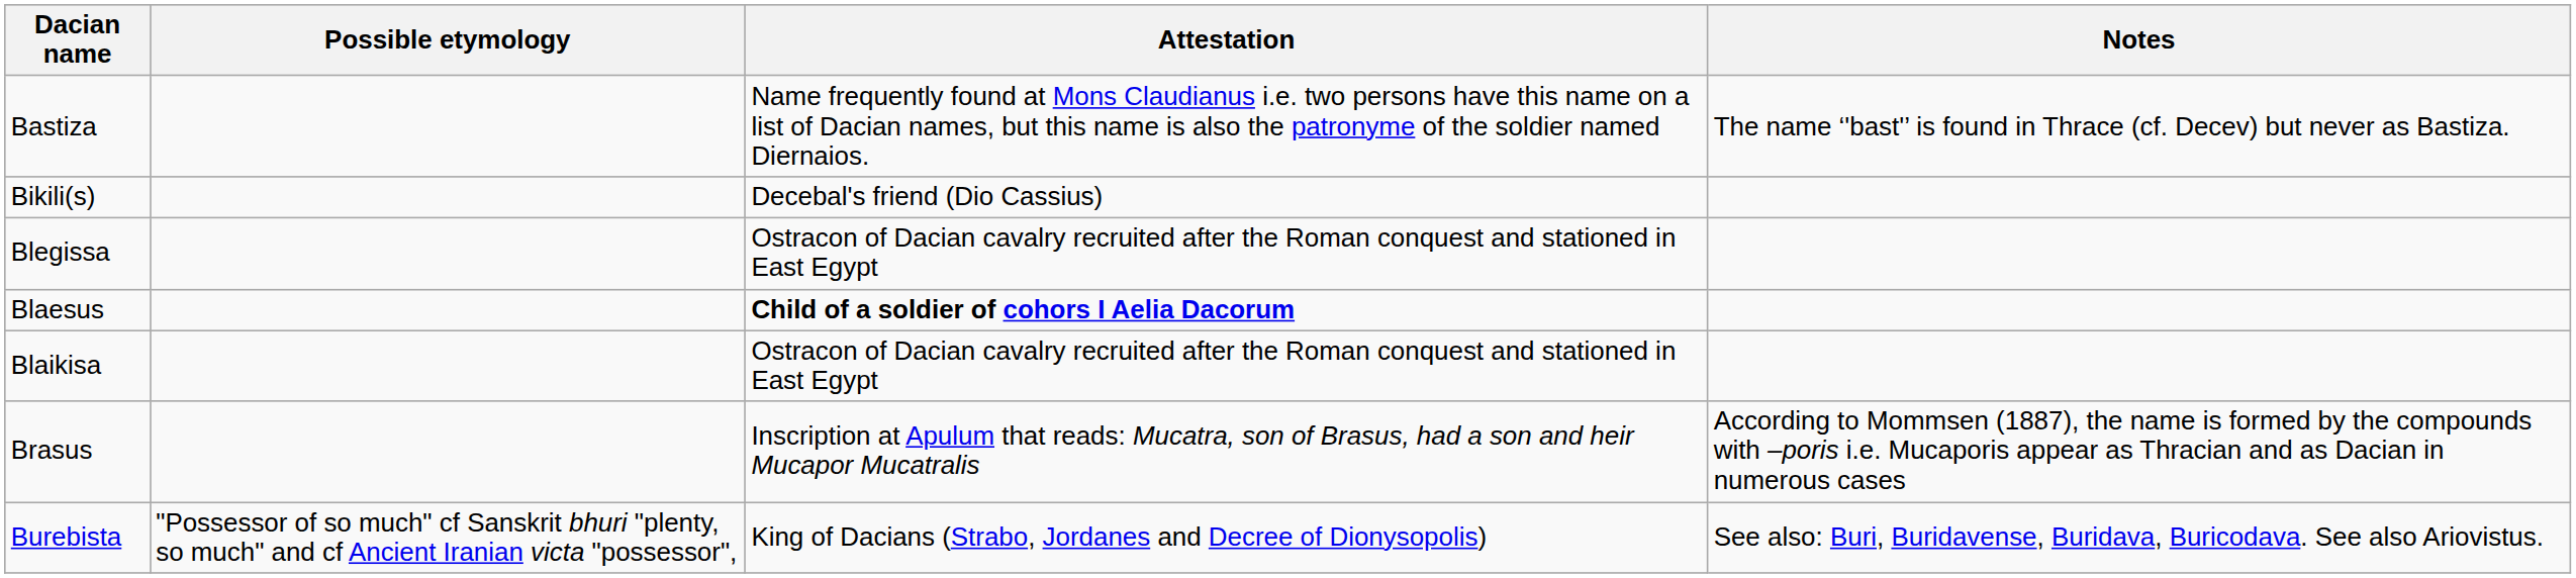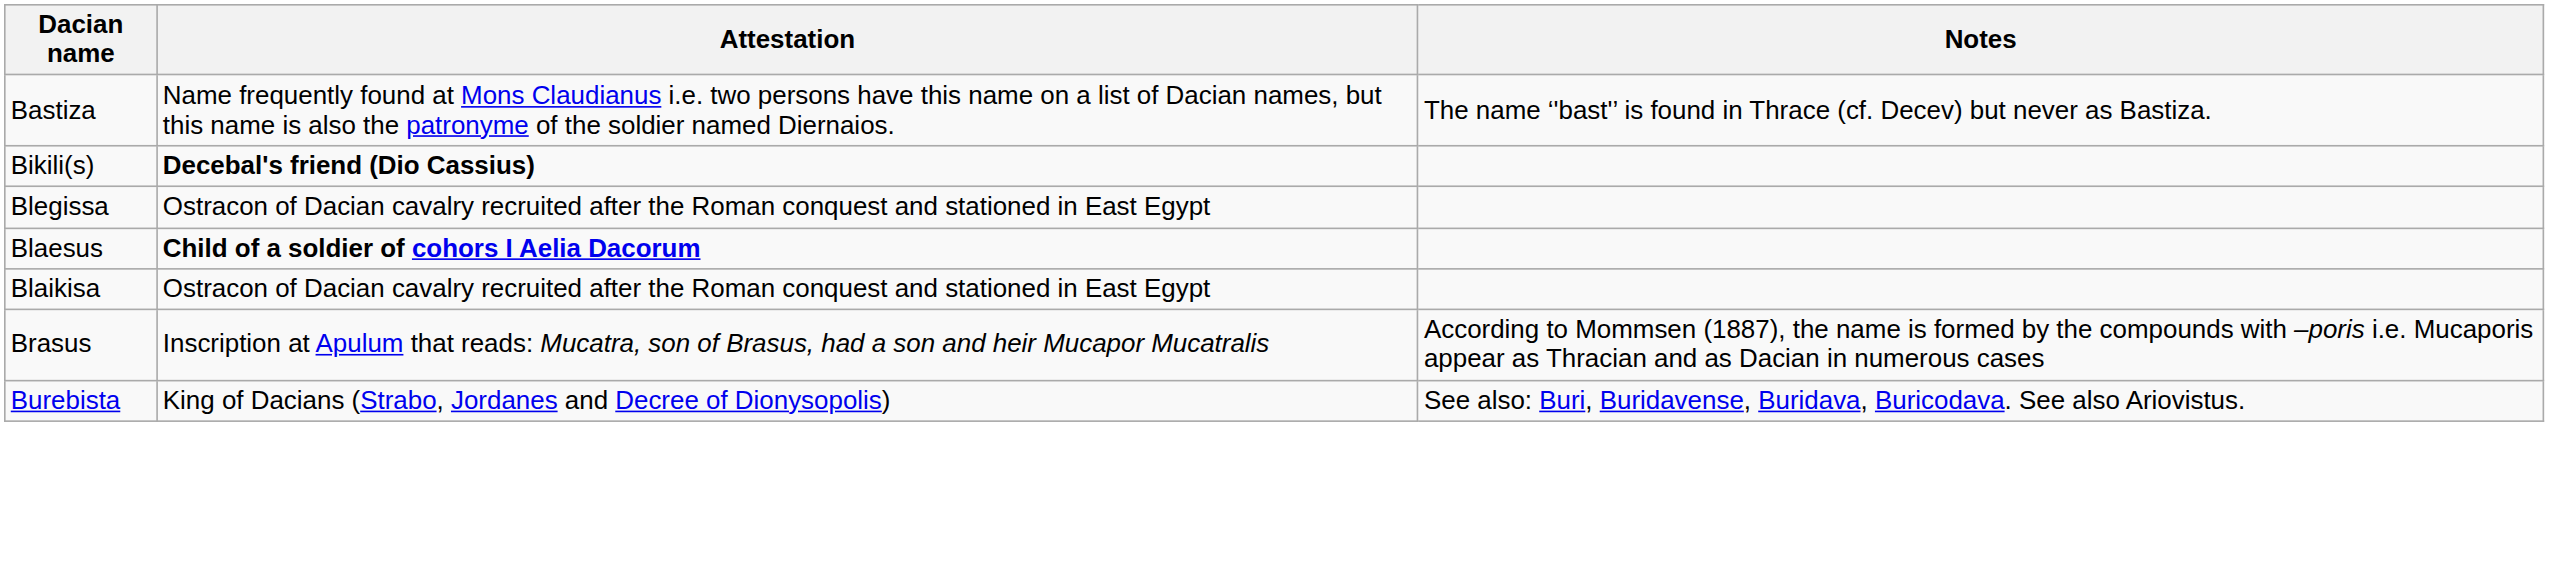- column: Possible etymology | "Possessor of so much" cf Sanskrit bhuri "plenty, so much" and cf Ancient Iranian victa "possessor",
Bikili(s) | Attestation: normal -> bold
